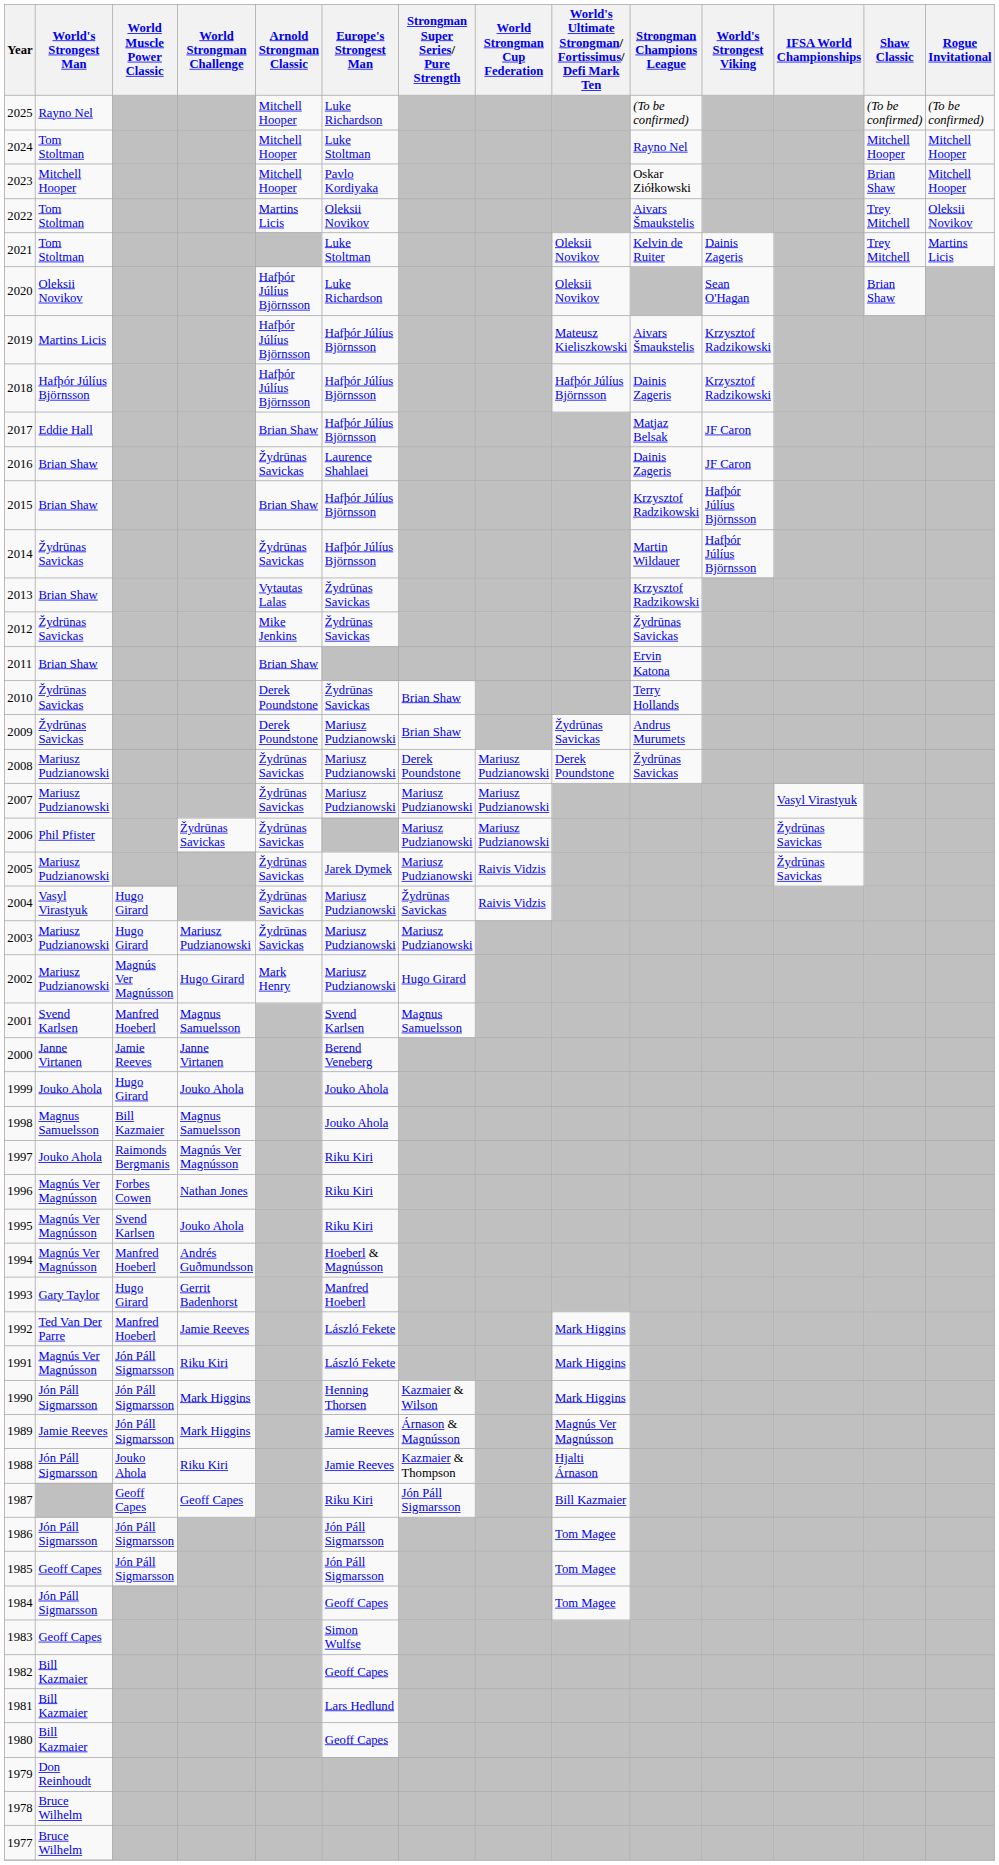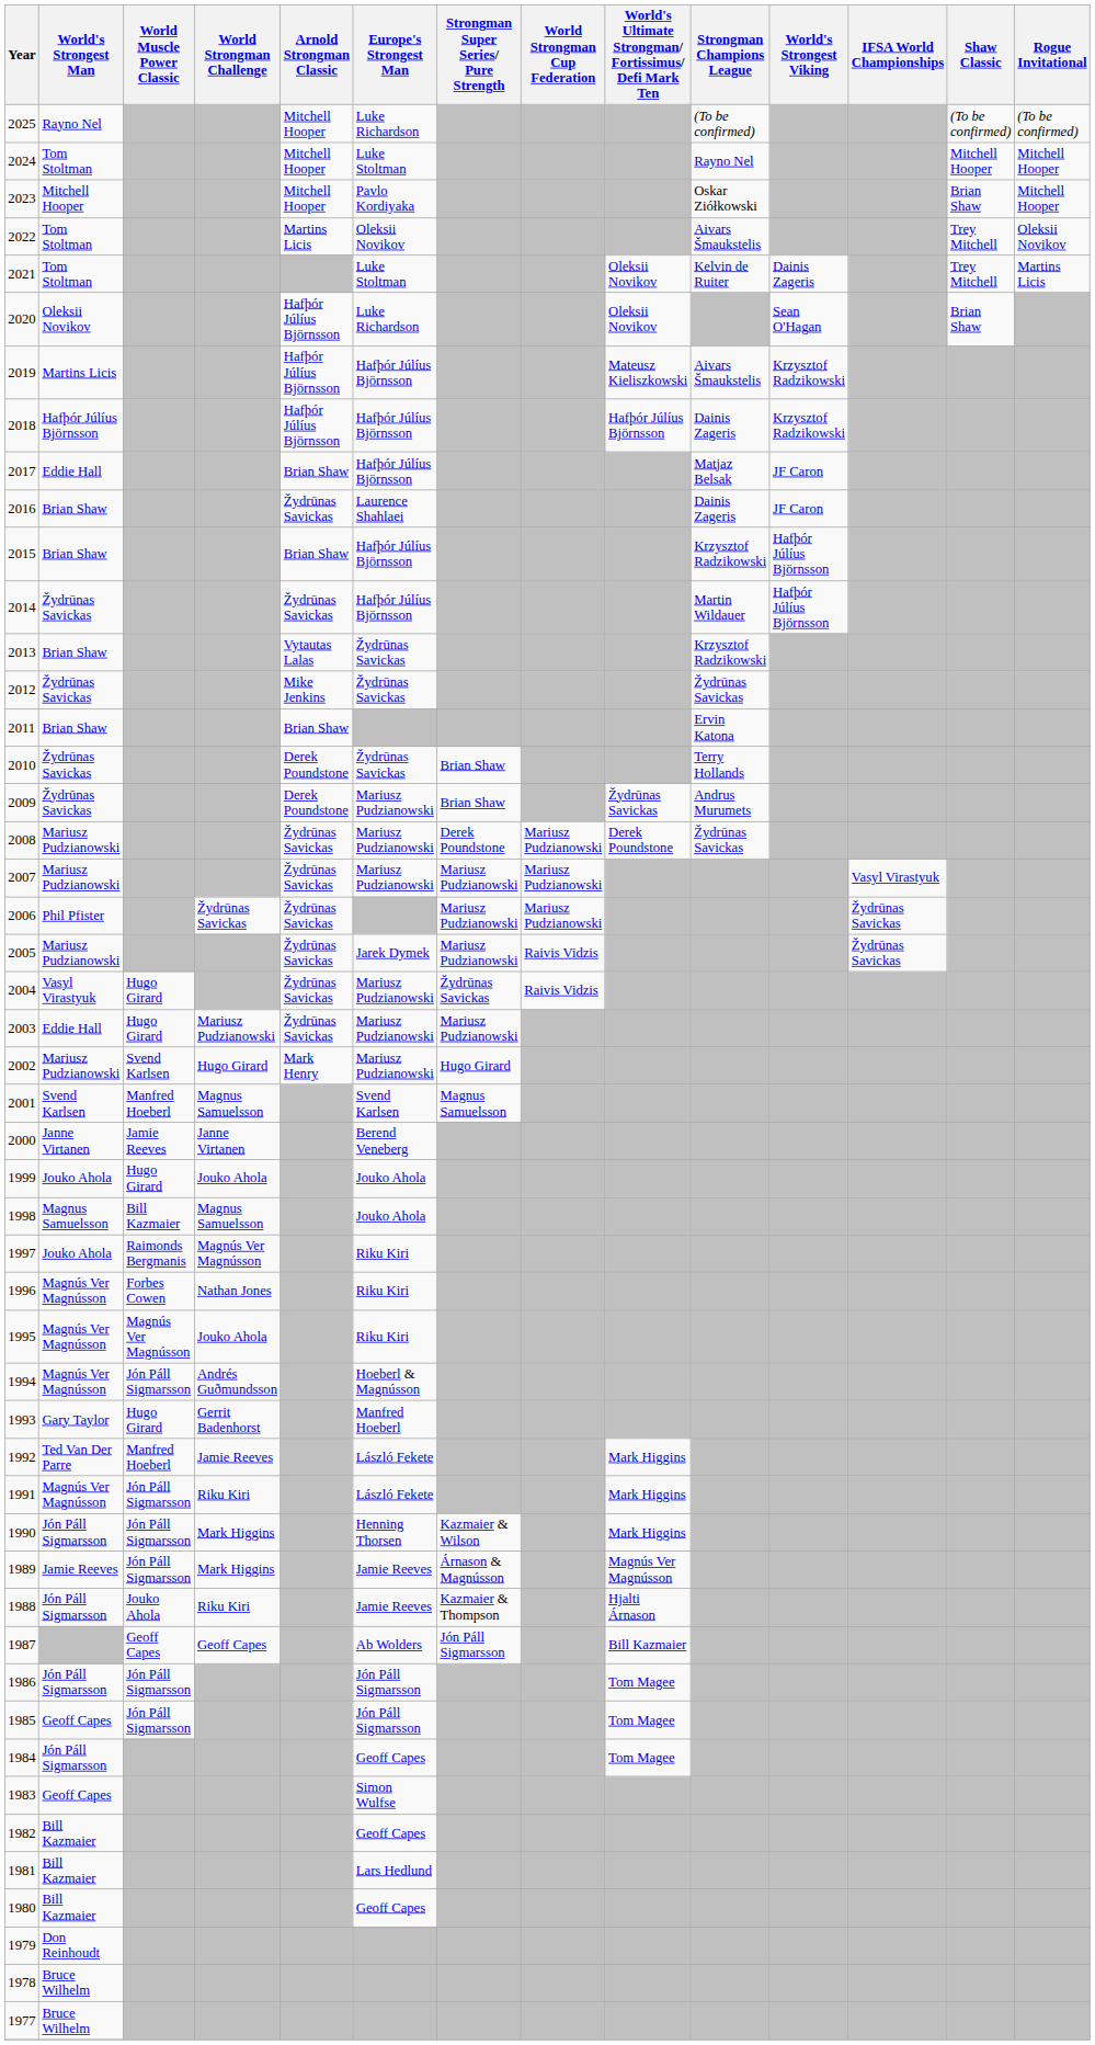2003 | World's Strongest Man: Mariusz Pudzianowski -> Eddie Hall
2002 | World Muscle Power Classic: Magnús Ver Magnússon -> Svend Karlsen
1995 | World Muscle Power Classic: Svend Karlsen -> Magnús Ver Magnússon
1994 | World Muscle Power Classic: Manfred Hoeberl -> Jón Páll Sigmarsson
1987 | Europe's Strongest Man: Riku Kiri -> Ab Wolders
